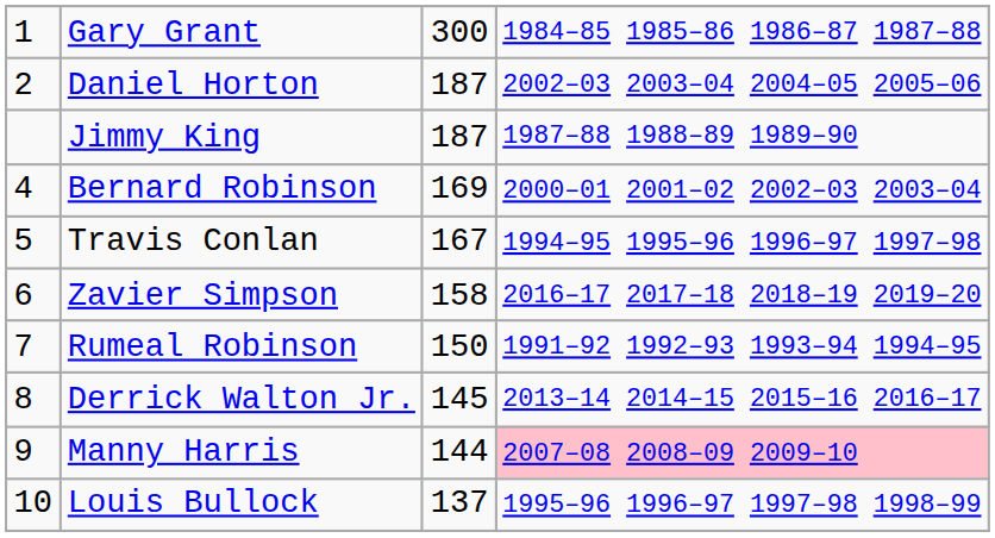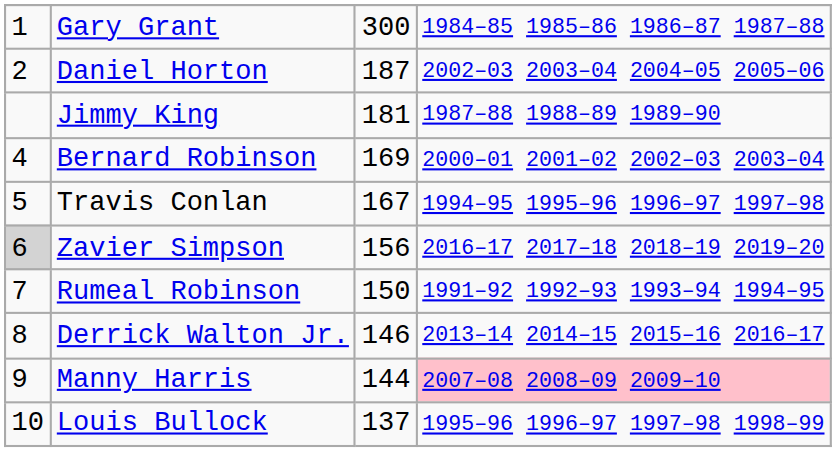Jimmy King | column 3: 187 -> 181
Zavier Simpson | column 1: no background -> lightgrey background
Zavier Simpson | column 3: 158 -> 156
Derrick Walton Jr. | column 3: 145 -> 146
